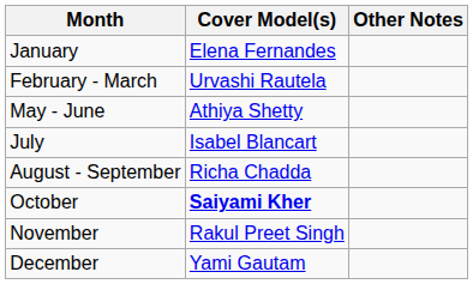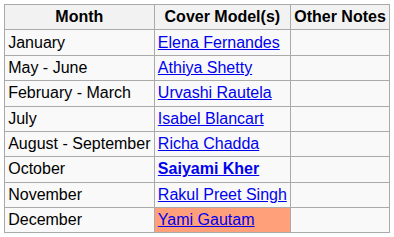rows swapped: February - March <-> May - June
December | Cover Model(s): no background -> lightsalmon background
